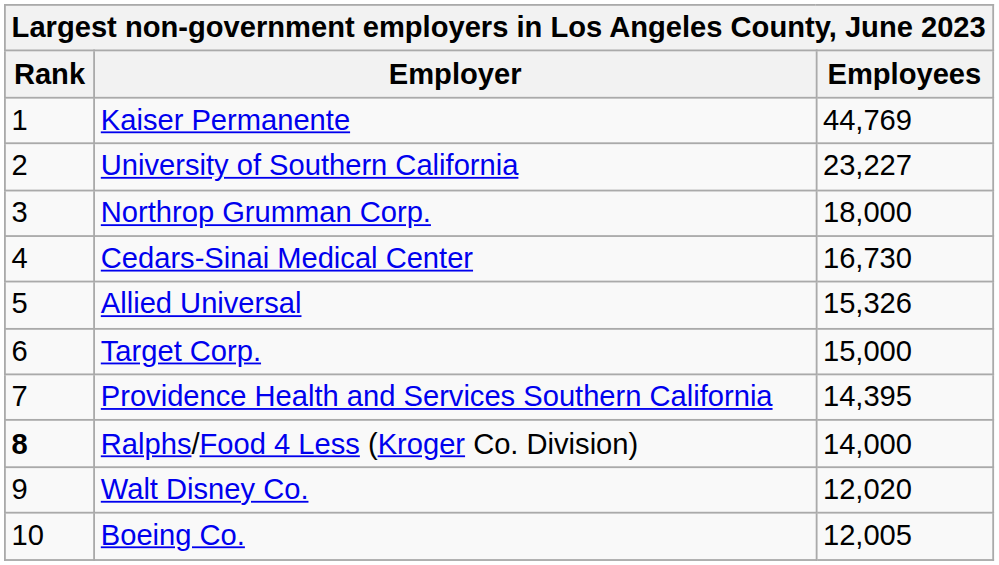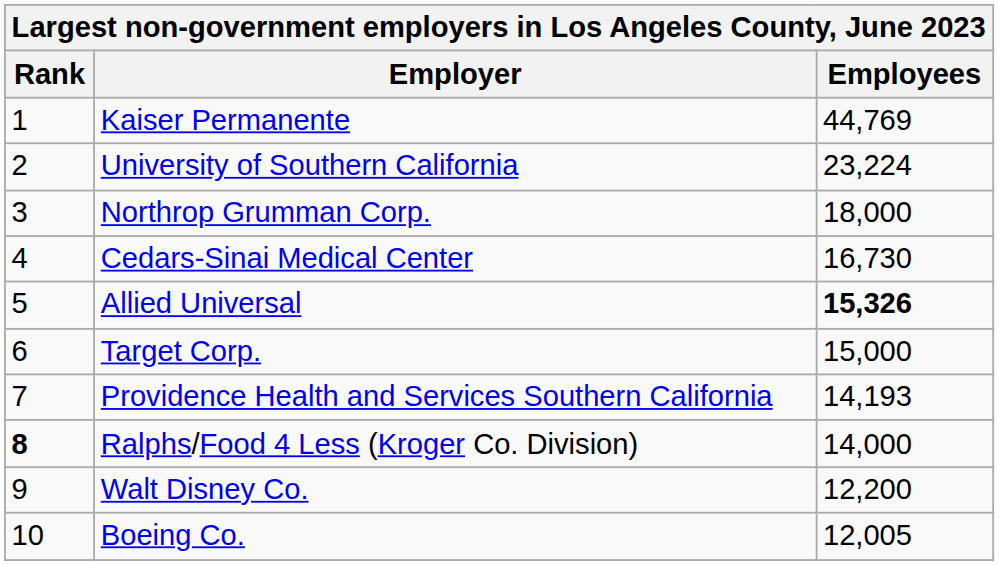University of Southern California | Employees: 23,227 -> 23,224
Allied Universal | Employees: normal -> bold
Providence Health and Services Southern California | Employees: 14,395 -> 14,193
Walt Disney Co. | Employees: 12,020 -> 12,200
